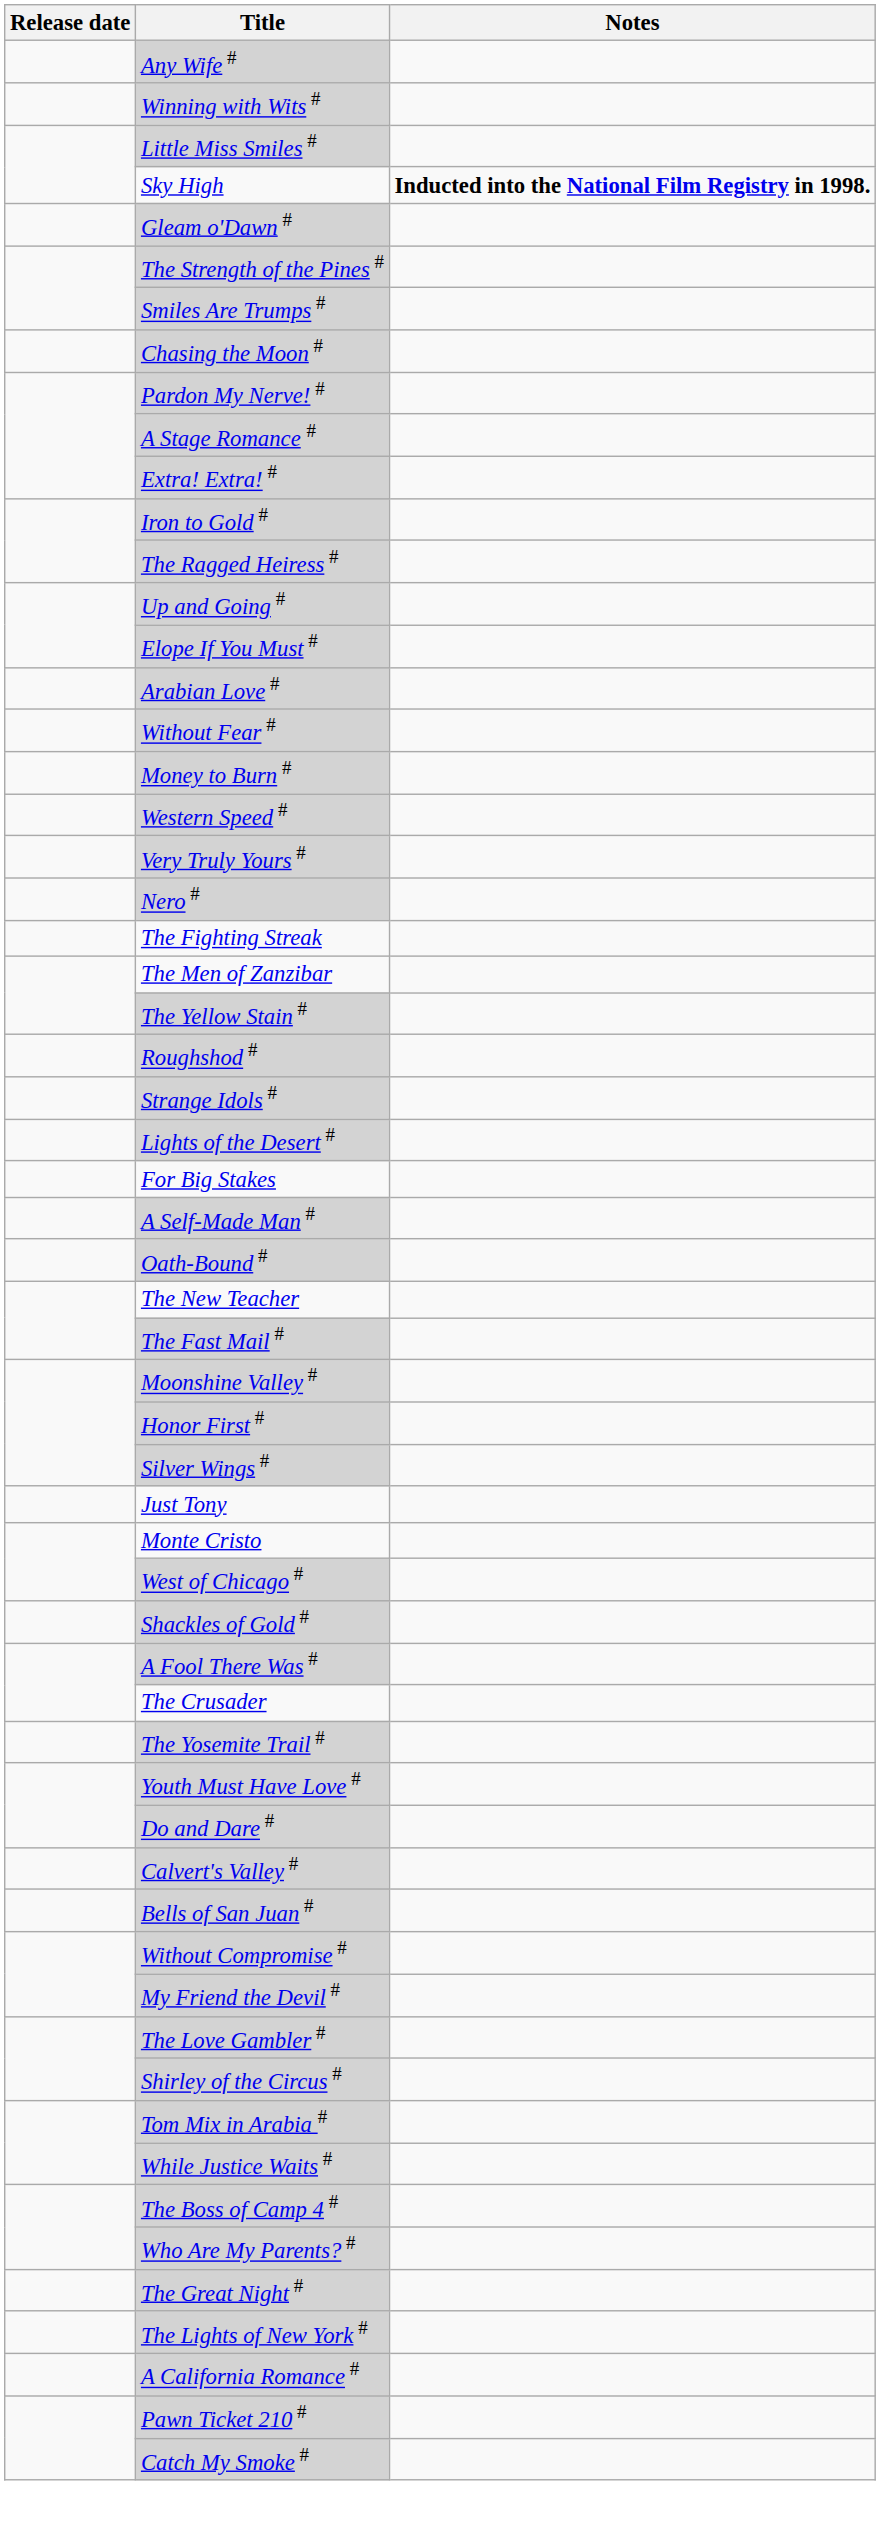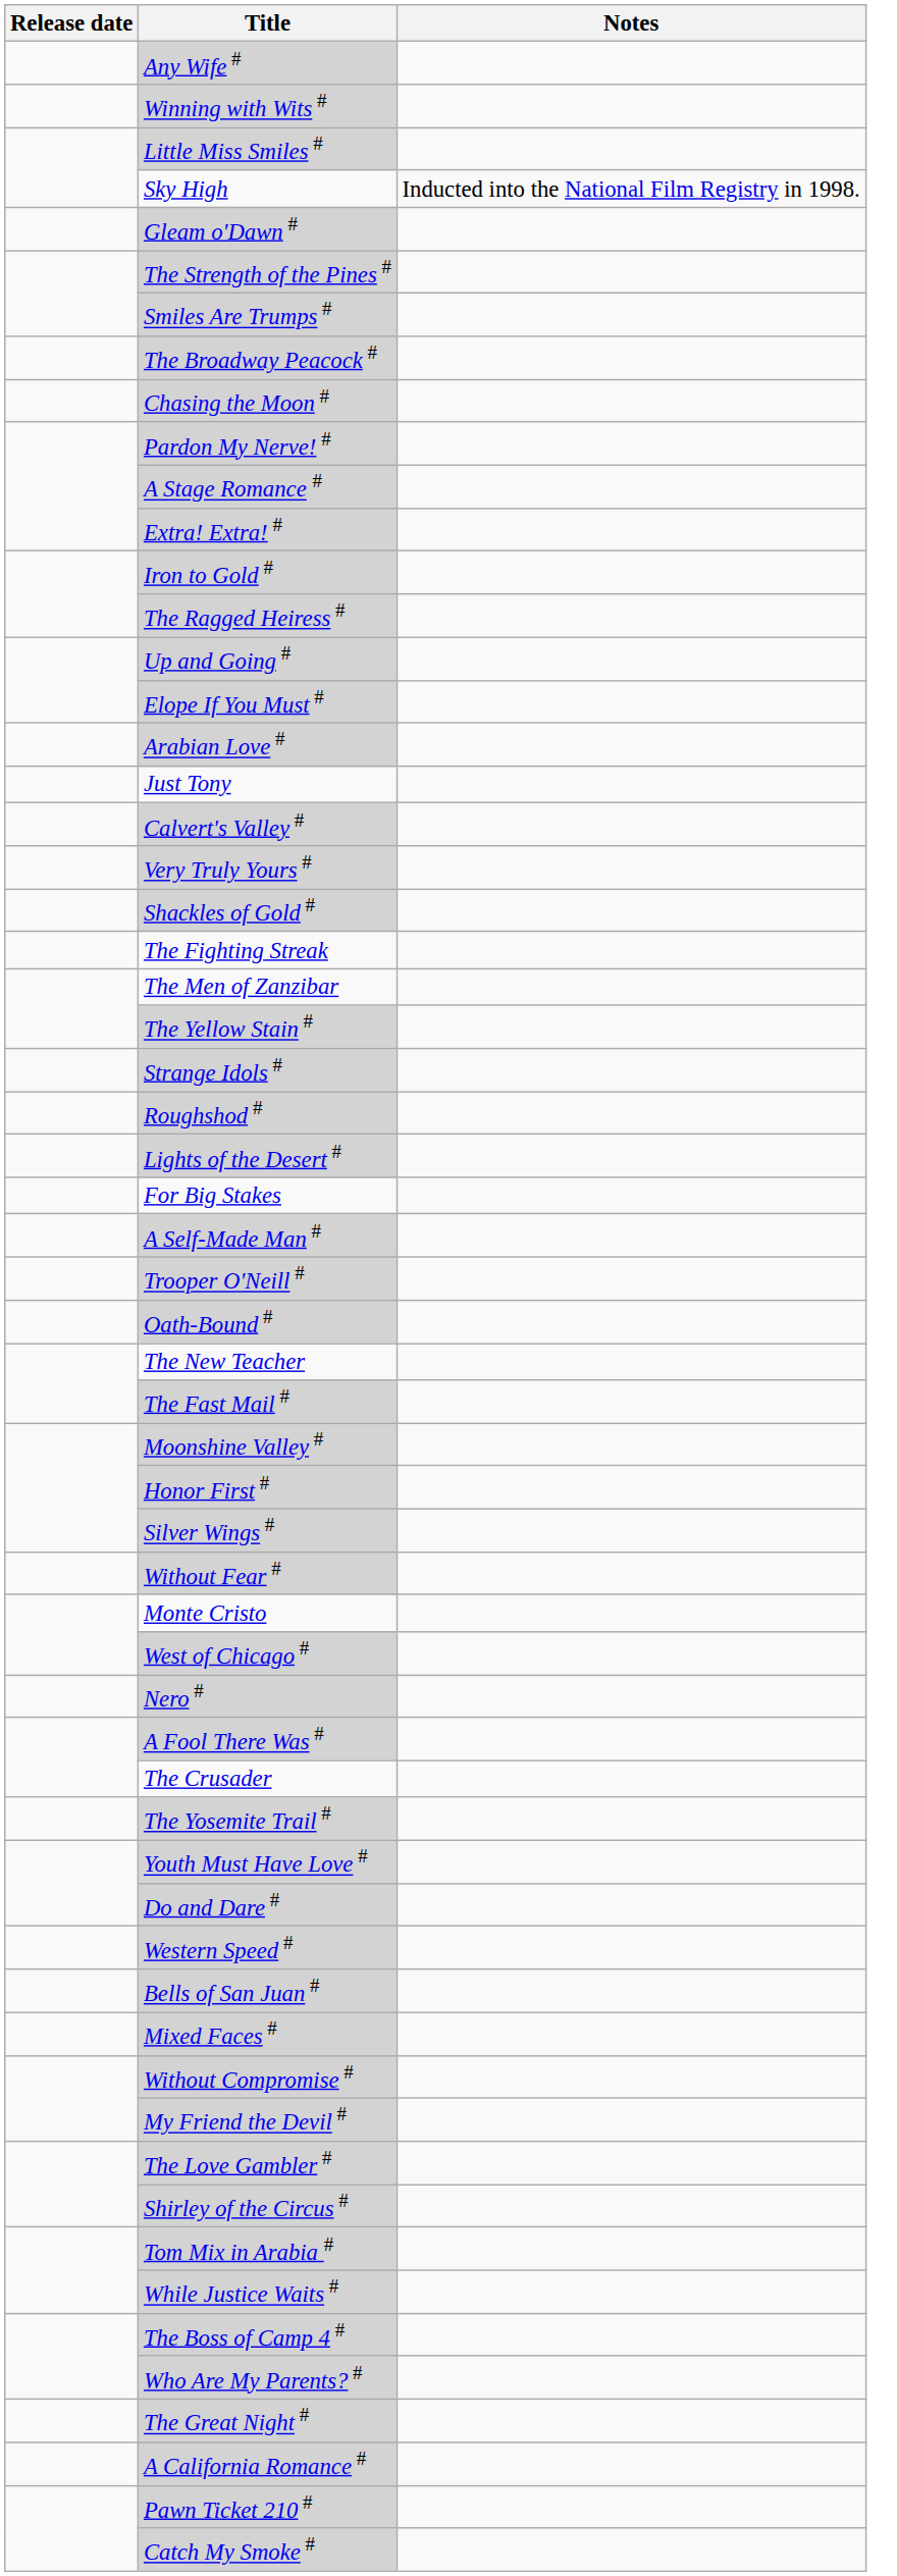Sky High | Notes: bold -> normal
+ row: The Broadway Peacock #
rows swapped: Without Fear # <-> Just Tony
- row: Money to Burn #
rows swapped: Western Speed # <-> Calvert's Valley #
rows swapped: Shackles of Gold # <-> Nero #
rows swapped: Strange Idols # <-> Roughshod #
+ row: Trooper O'Neill #
+ row: Mixed Faces #
- row: The Lights of New York #
